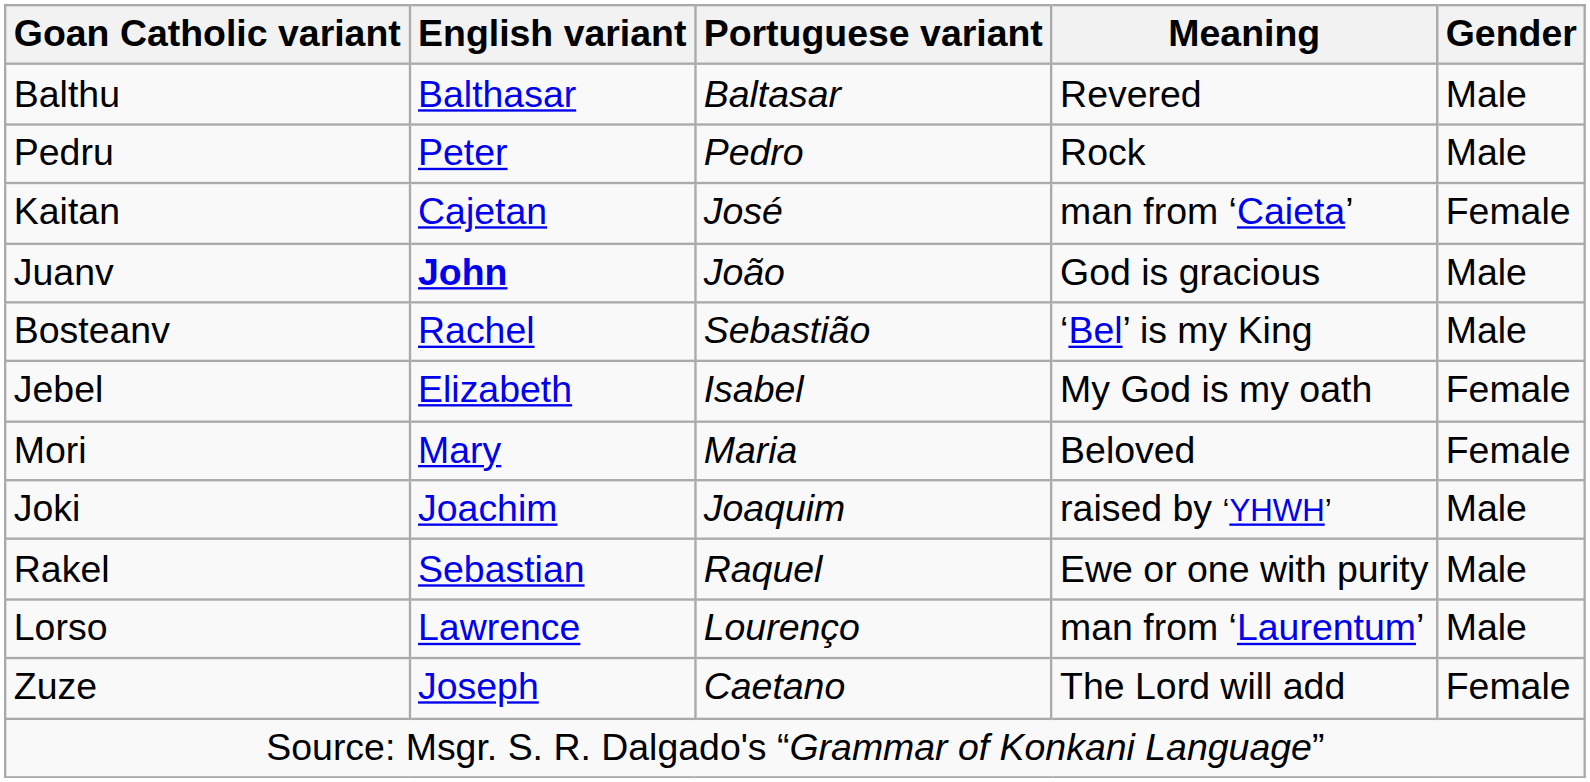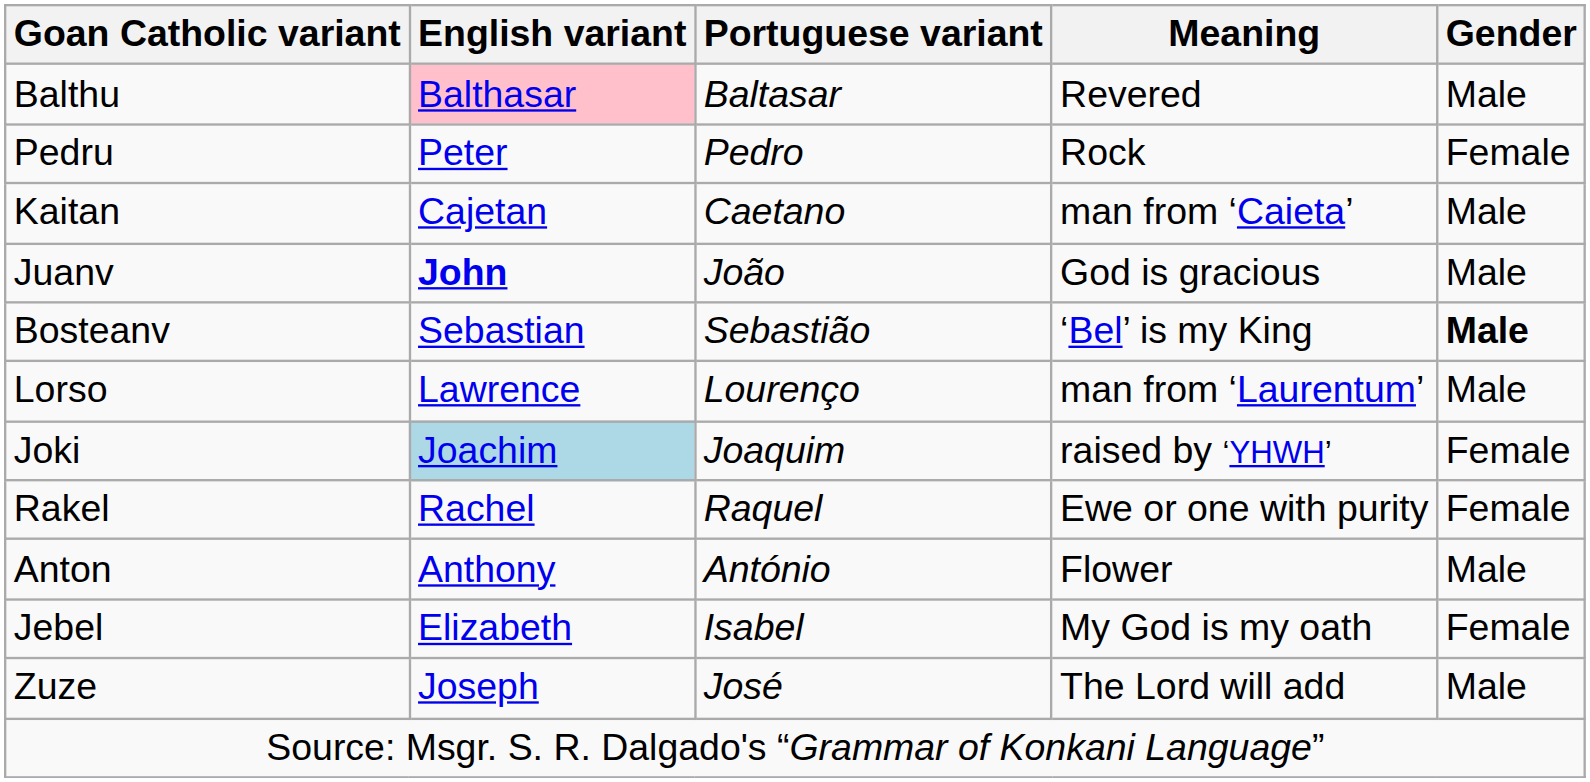Balthu | English variant: no background -> pink background
Pedru | Gender: Male -> Female
Kaitan | Portuguese variant: José -> Caetano
Kaitan | Gender: Female -> Male
Bosteanv | English variant: Rachel -> Sebastian
Bosteanv | Gender: normal -> bold
rows swapped: Lorso <-> Jebel
- row: Mori | Mary | Maria | Beloved | Female
Joki | English variant: no background -> lightblue background
Joki | Gender: Male -> Female
Rakel | English variant: Sebastian -> Rachel
Rakel | Gender: Male -> Female
+ row: Anton | Anthony | António | Flower | Male
Zuze | Portuguese variant: Caetano -> José
Zuze | Gender: Female -> Male
